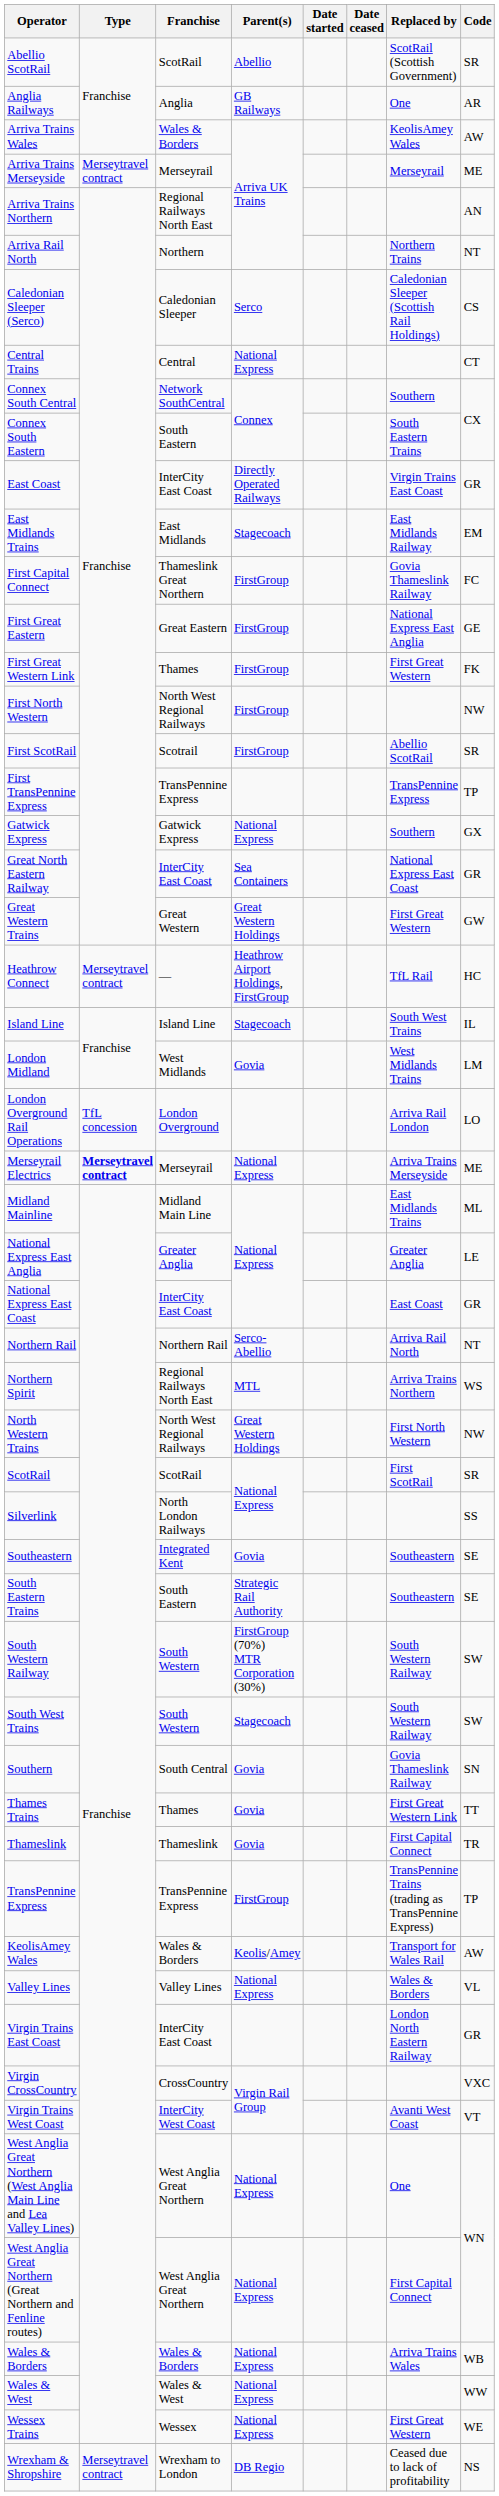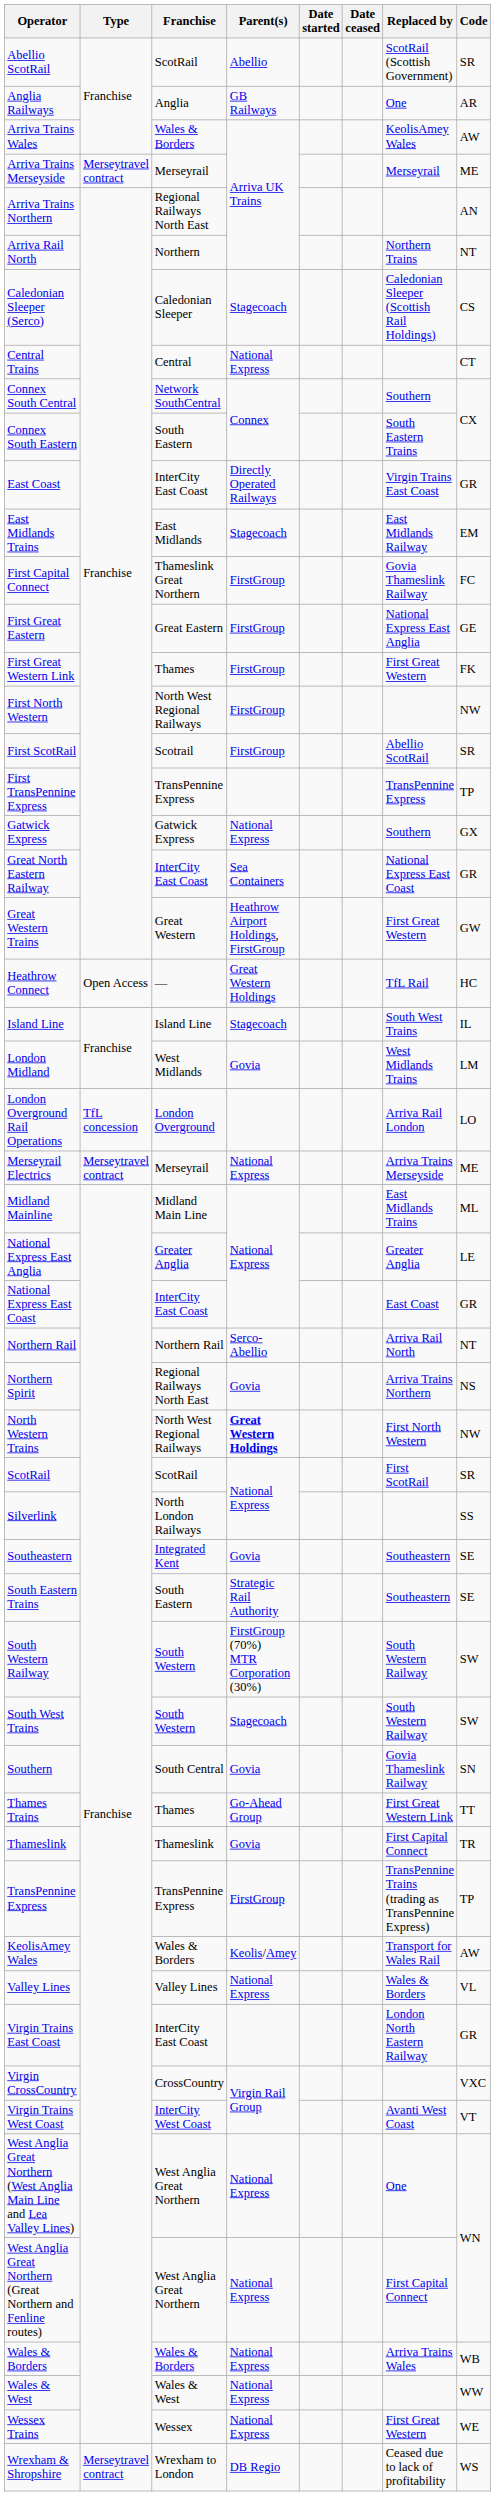Caledonian Sleeper (Serco) | Parent(s): Serco -> Stagecoach
Great Western Trains | Parent(s): Great Western Holdings -> Heathrow Airport Holdings, FirstGroup
Heathrow Connect | Type: Merseytravel contract -> Open Access
Heathrow Connect | Parent(s): Heathrow Airport Holdings, FirstGroup -> Great Western Holdings
Merseyrail Electrics | Type: bold -> normal
Northern Spirit | Parent(s): MTL -> Govia
Northern Spirit | Code: WS -> NS
North Western Trains | Parent(s): normal -> bold
Thames Trains | Parent(s): Govia -> Go-Ahead Group
Wrexham & Shropshire | Code: NS -> WS
